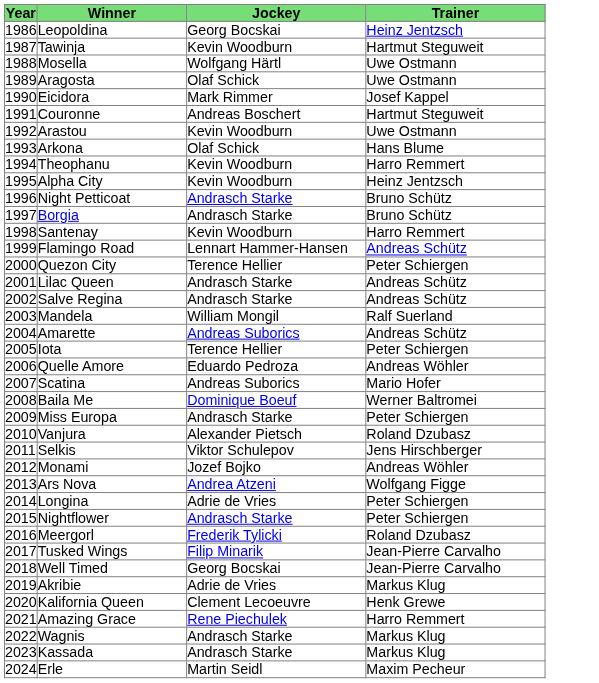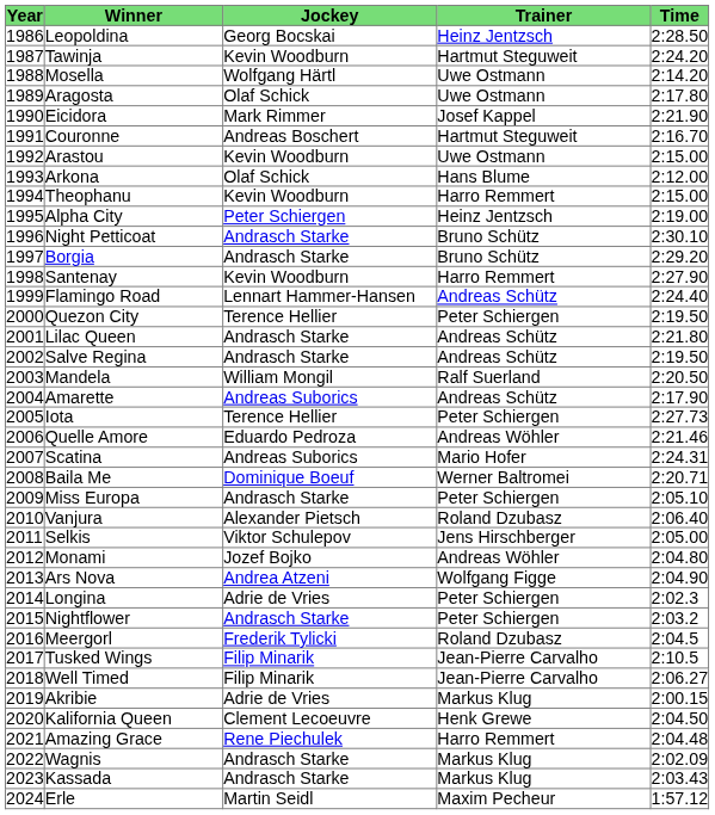+ column: Time | 2:28.50 | 2:24.20 | 2:14.20 | 2:17.80 | 2:21.90 | 2:16.70 | 2:15.00 | 2:12.00 | 2:15.00 | 2:19.00 | 2:30.10 | 2:29.20 | 2:27.90 | 2:24.40 | 2:19.50 | 2:21.80 | 2:19.50 | 2:20.50 | 2:17.90 | 2:27.73 | 2:21.46 | 2:24.31 | 2:20.71 | 2:05.10 | 2:06.40 | 2:05.00 | 2:04.80 | 2:04.90 | 2:02.3 | 2:03.2 | 2:04.5 | 2:10.5 | 2:06.27 | 2:00.15 | 2:04.50 | 2:04.48 | 2:02.09 | 2:03.43 | 1:57.12
Alpha City | Jockey: Kevin Woodburn -> Peter Schiergen
Well Timed | Jockey: Georg Bocskai -> Filip Minarik
